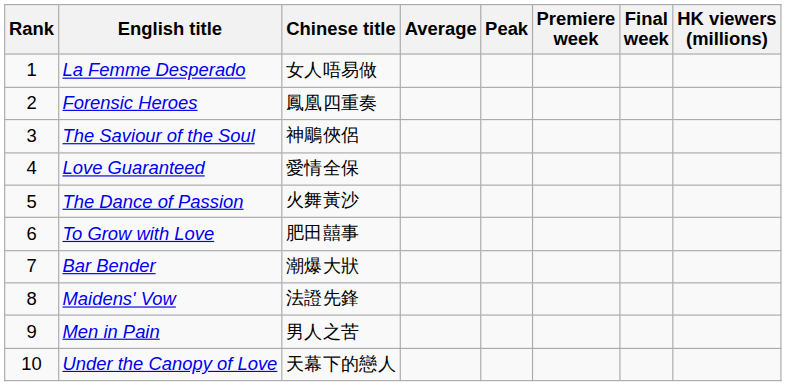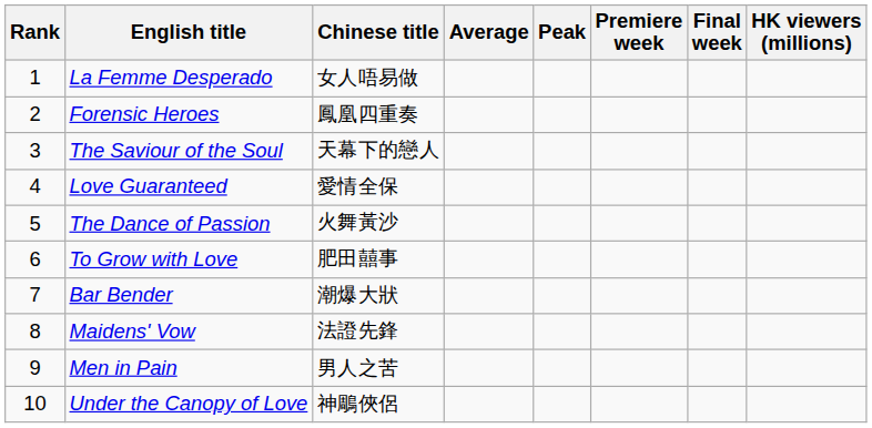The Saviour of the Soul | Chinese title: 神鵰俠侶 -> 天幕下的戀人
Under the Canopy of Love | Chinese title: 天幕下的戀人 -> 神鵰俠侶
